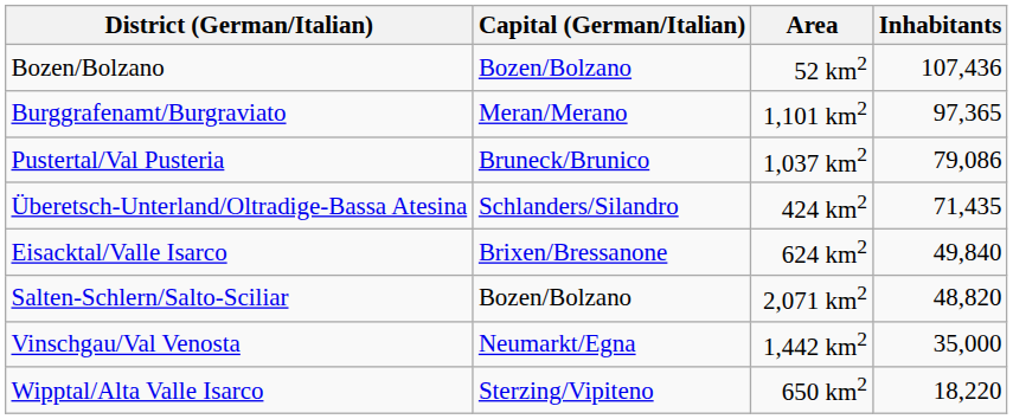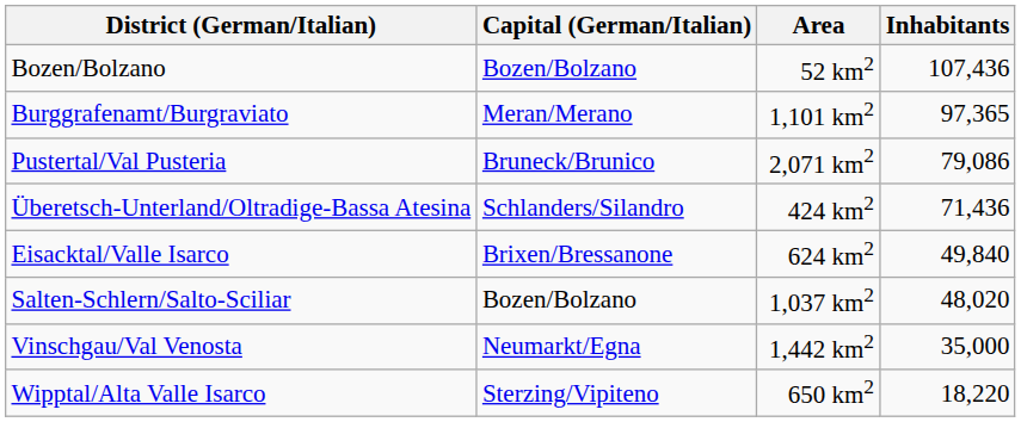Pustertal/Val Pusteria | Area: 1,037 km2 -> 2,071 km2
Überetsch-Unterland/Oltradige-Bassa Atesina | Inhabitants: 71,435 -> 71,436
Salten-Schlern/Salto-Sciliar | Area: 2,071 km2 -> 1,037 km2
Salten-Schlern/Salto-Sciliar | Inhabitants: 48,820 -> 48,020
